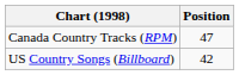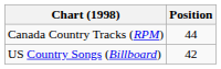Canada Country Tracks (RPM) | Position: 47 -> 44
